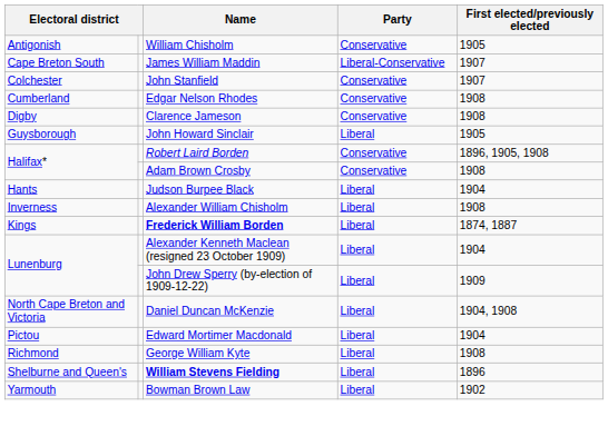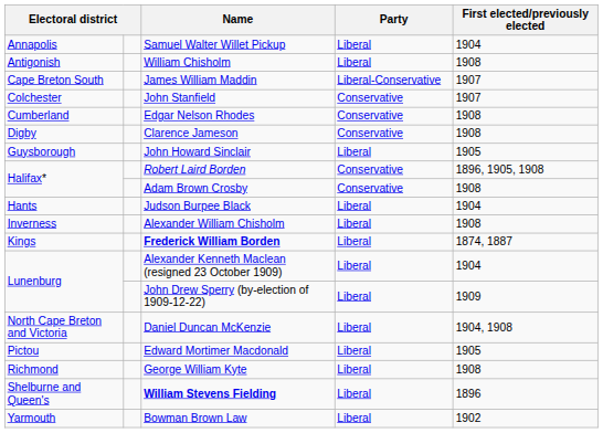+ row: Annapolis | Samuel Walter Willet Pickup | Liberal | 1904
William Chisholm | Party: Conservative -> Liberal
William Chisholm | First elected/previously elected: 1905 -> 1908
Edward Mortimer Macdonald | First elected/previously elected: 1904 -> 1905
